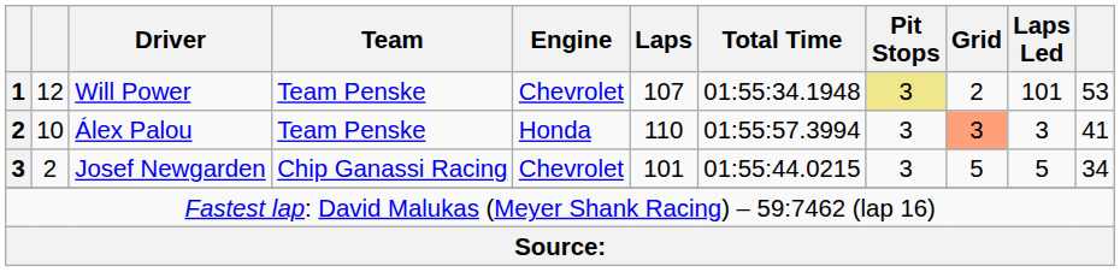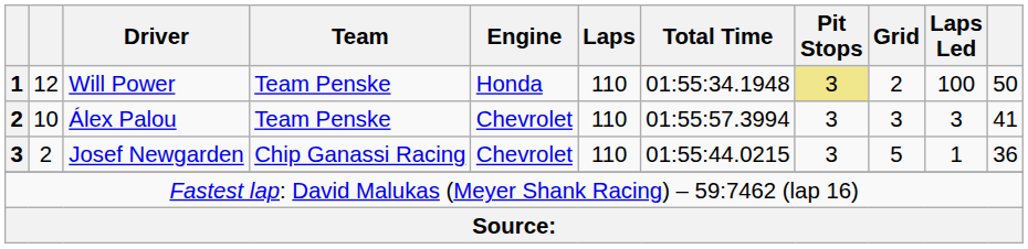Will Power | Engine: Chevrolet -> Honda
Will Power | Laps: 107 -> 110
Will Power | Laps Led: 101 -> 100
Will Power | column 11: 53 -> 50
Álex Palou | Engine: Honda -> Chevrolet
Álex Palou | Grid: lightsalmon background -> no background
Josef Newgarden | Laps: 101 -> 110
Josef Newgarden | Laps Led: 5 -> 1
Josef Newgarden | column 11: 34 -> 36
